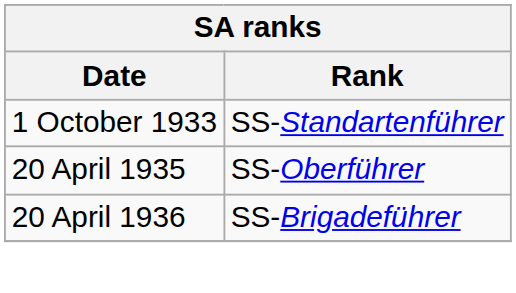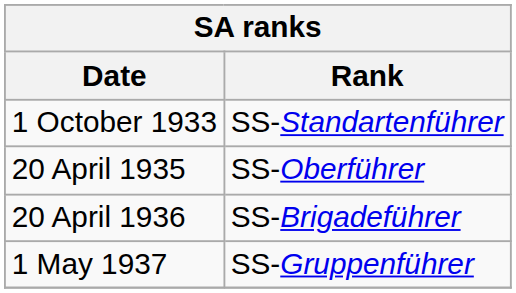+ row: 1 May 1937 | SS-Gruppenführer
